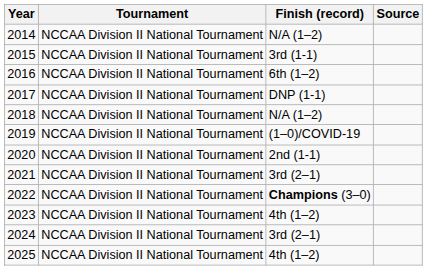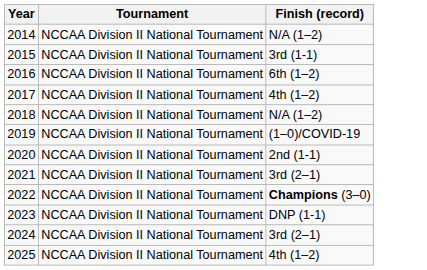- column: Source
2017 | Finish (record): DNP (1-1) -> 4th (1–2)
2023 | Finish (record): 4th (1–2) -> DNP (1-1)
